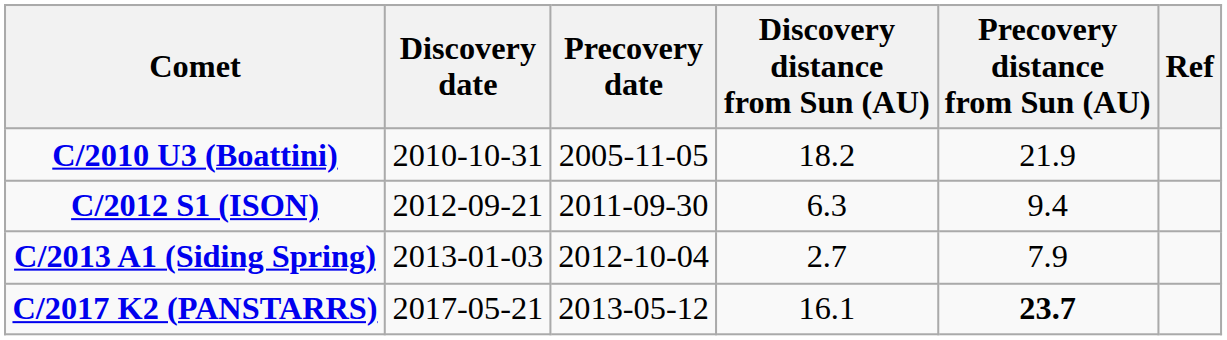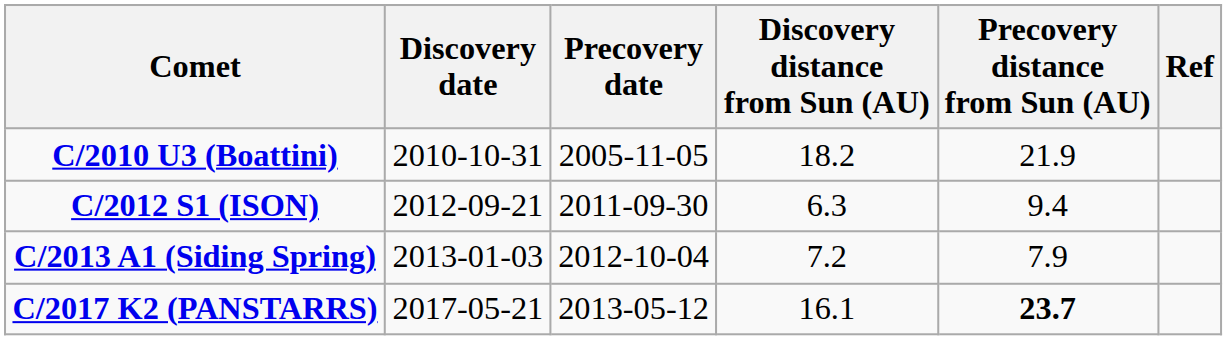C/2013 A1 (Siding Spring) | Discovery distance from Sun (AU): 2.7 -> 7.2
